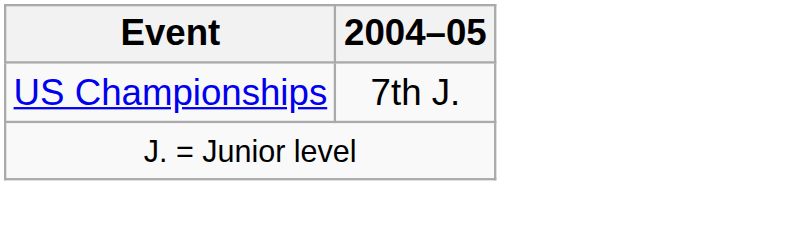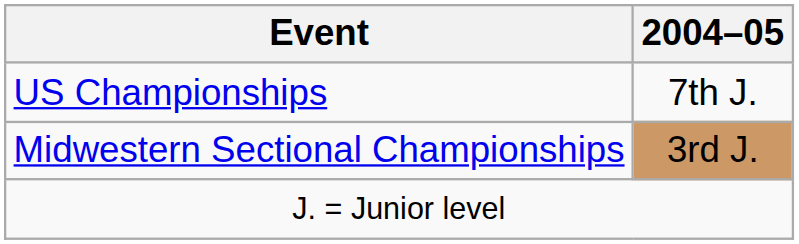+ row: Midwestern Sectional Championships | 3rd J.
